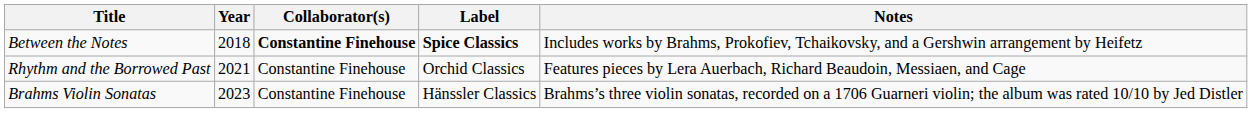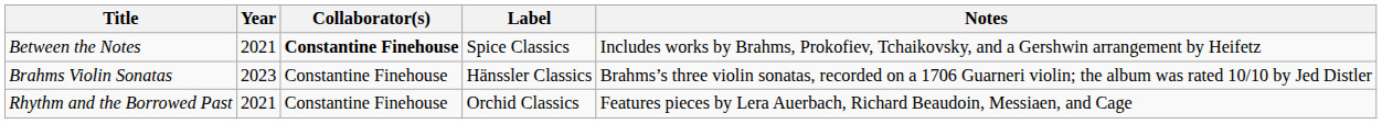Between the Notes | Year: 2018 -> 2021
Between the Notes | Label: bold -> normal
rows swapped: Rhythm and the Borrowed Past <-> Brahms Violin Sonatas
